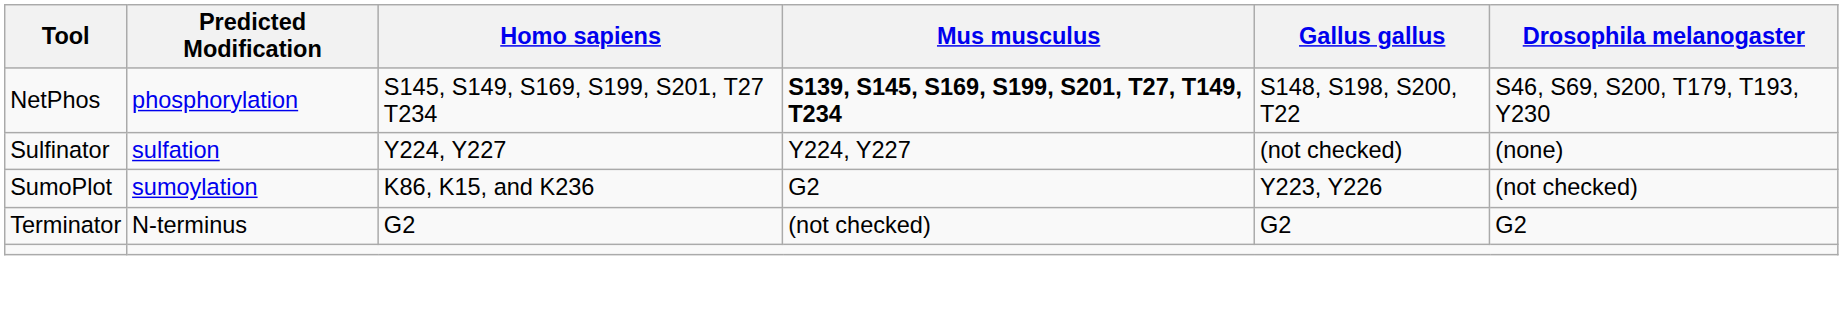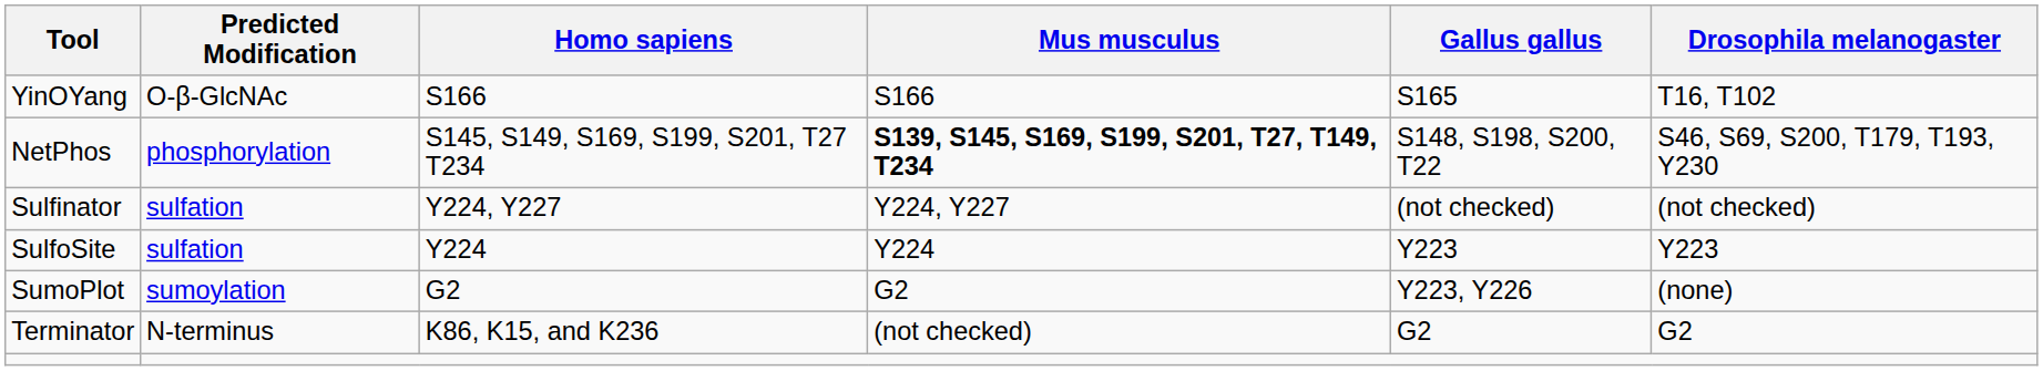+ row: YinOYang | O-β-GlcNAc | S166 | S166 | S165 | T16, T102
Sulfinator | Drosophila melanogaster: (none) -> (not checked)
+ row: SulfoSite | sulfation | Y224 | Y224 | Y223 | Y223
SumoPlot | Homo sapiens: K86, K15, and K236 -> G2
SumoPlot | Drosophila melanogaster: (not checked) -> (none)
Terminator | Homo sapiens: G2 -> K86, K15, and K236
